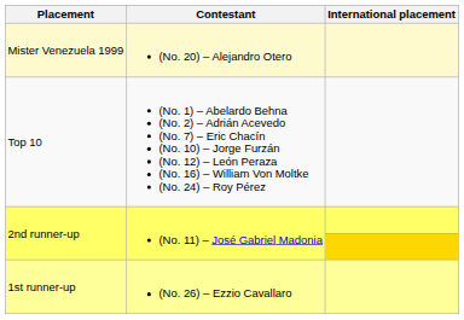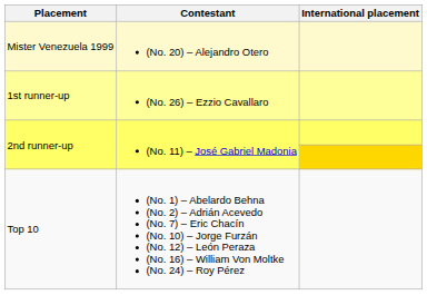rows swapped: 1st runner-up <-> Top 10
